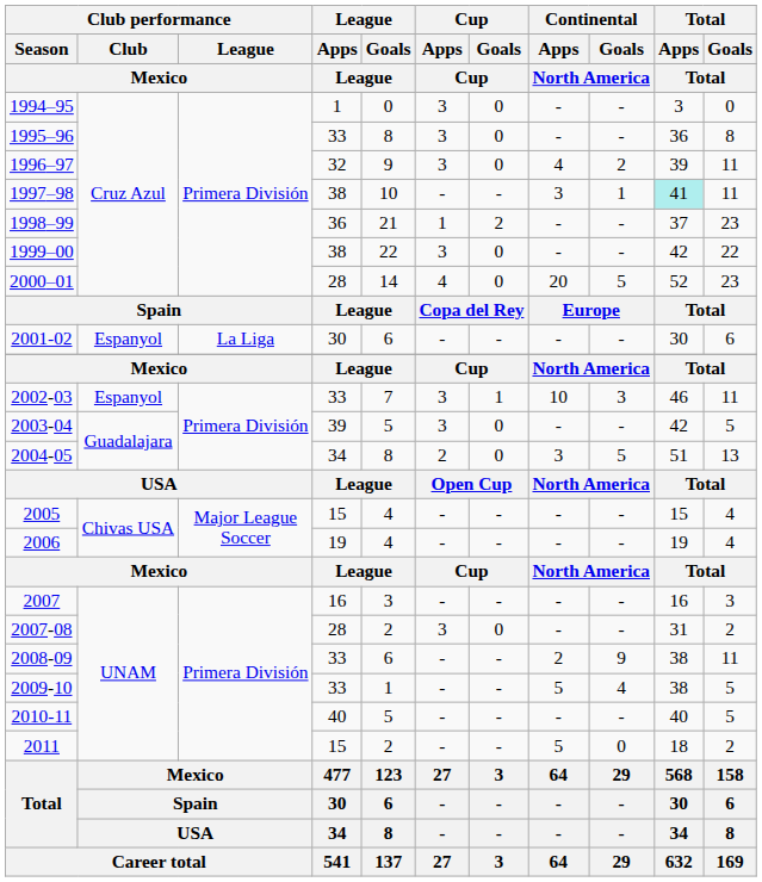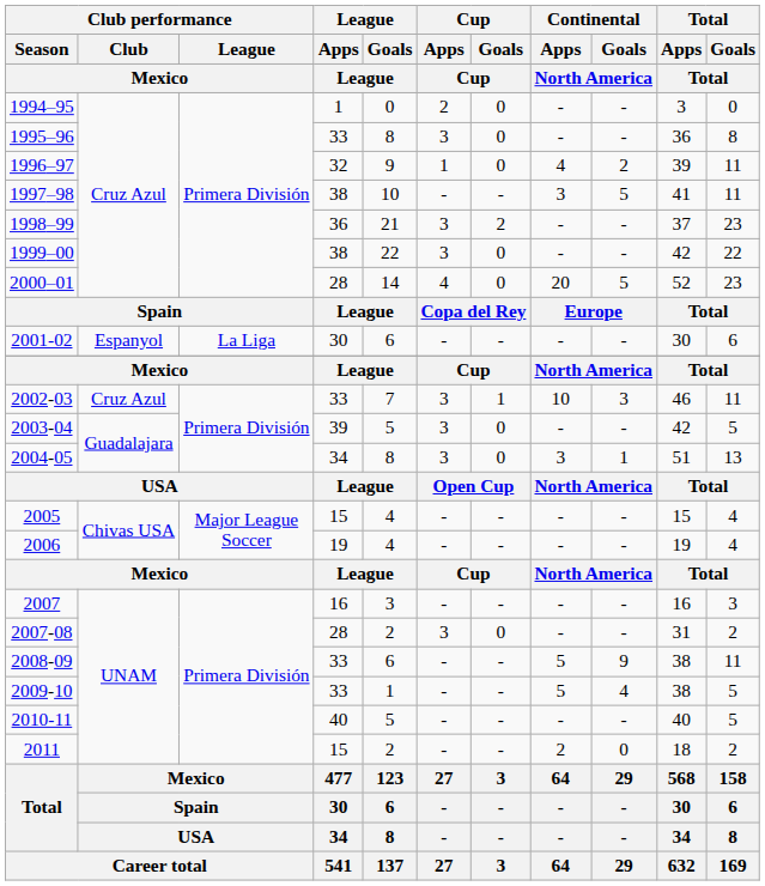1994–95 | Cup / Apps / Cup: 3 -> 2
1996–97 | Cup / Apps / Cup: 3 -> 1
1997–98 | Continental / Goals / North America: 1 -> 5
1997–98 | Total / Apps / Total: paleturquoise background -> no background
1998–99 | Cup / Apps / Cup: 1 -> 3
2002-03 | Club performance / Club / Mexico: Espanyol -> Cruz Azul
2004-05 | Cup / Apps / Cup: 2 -> 3
2004-05 | Continental / Goals / North America: 5 -> 1
2008-09 | Continental / Apps / North America: 2 -> 5
2011 | Continental / Apps / North America: 5 -> 2
